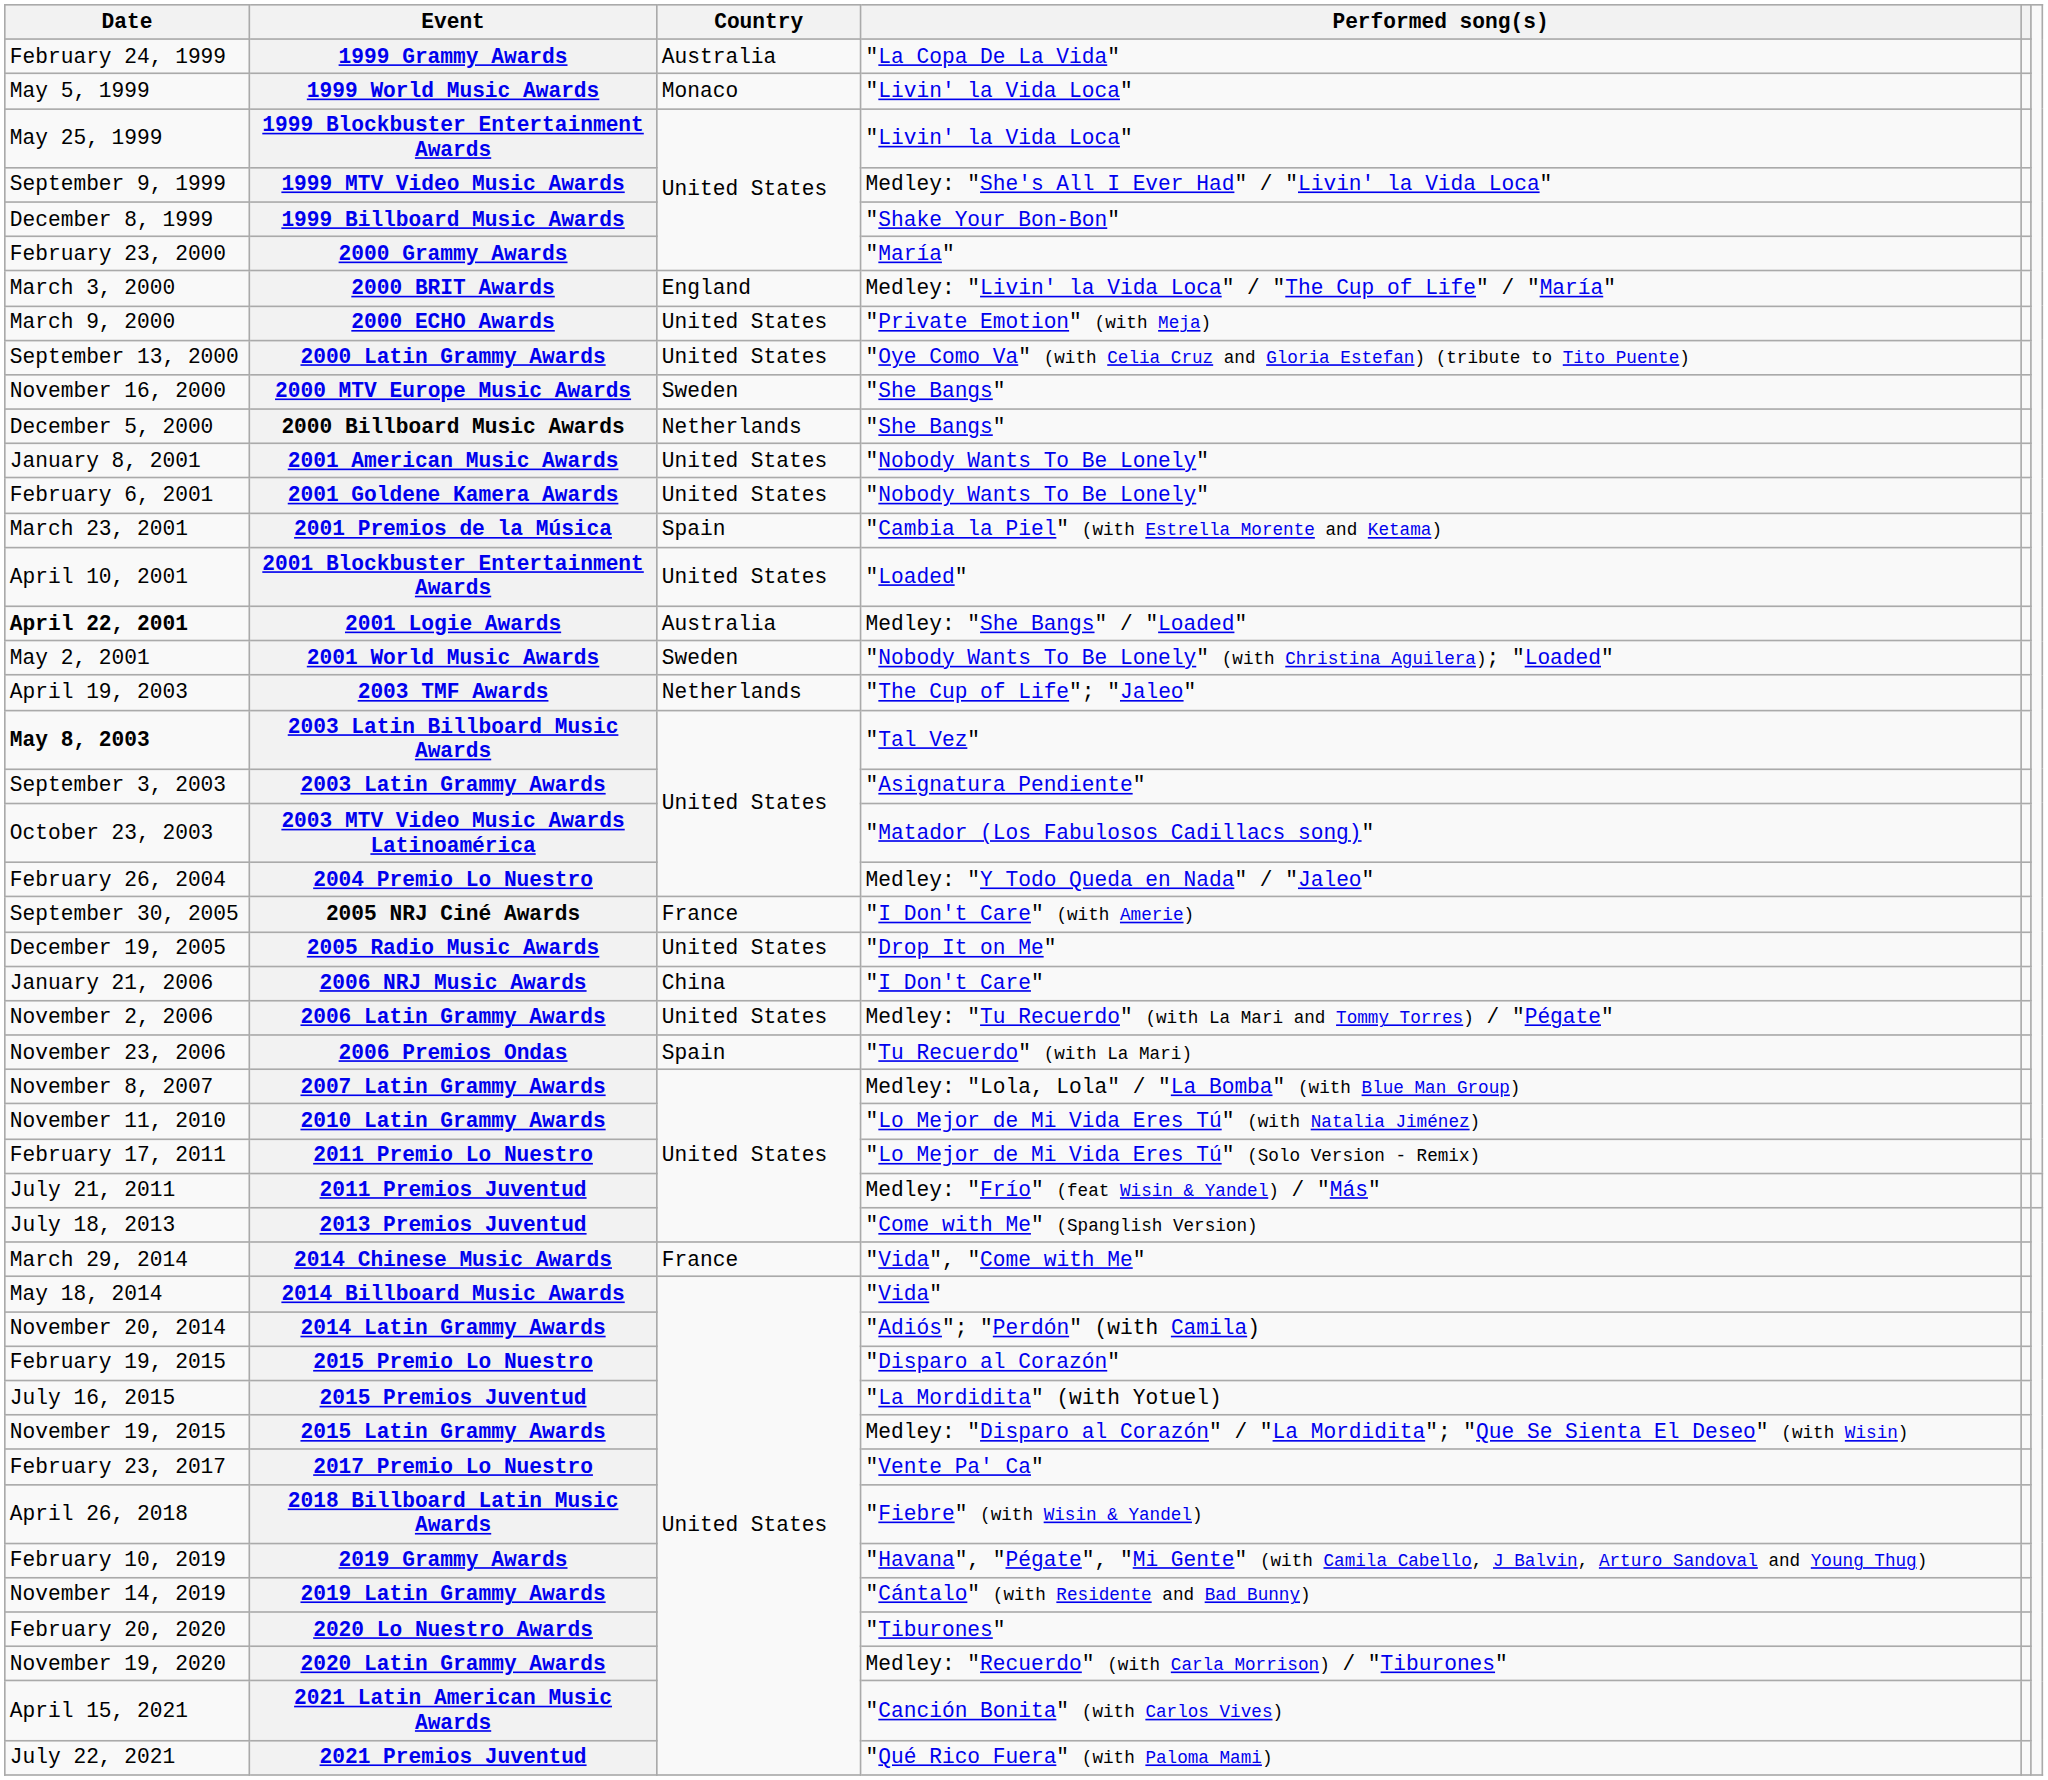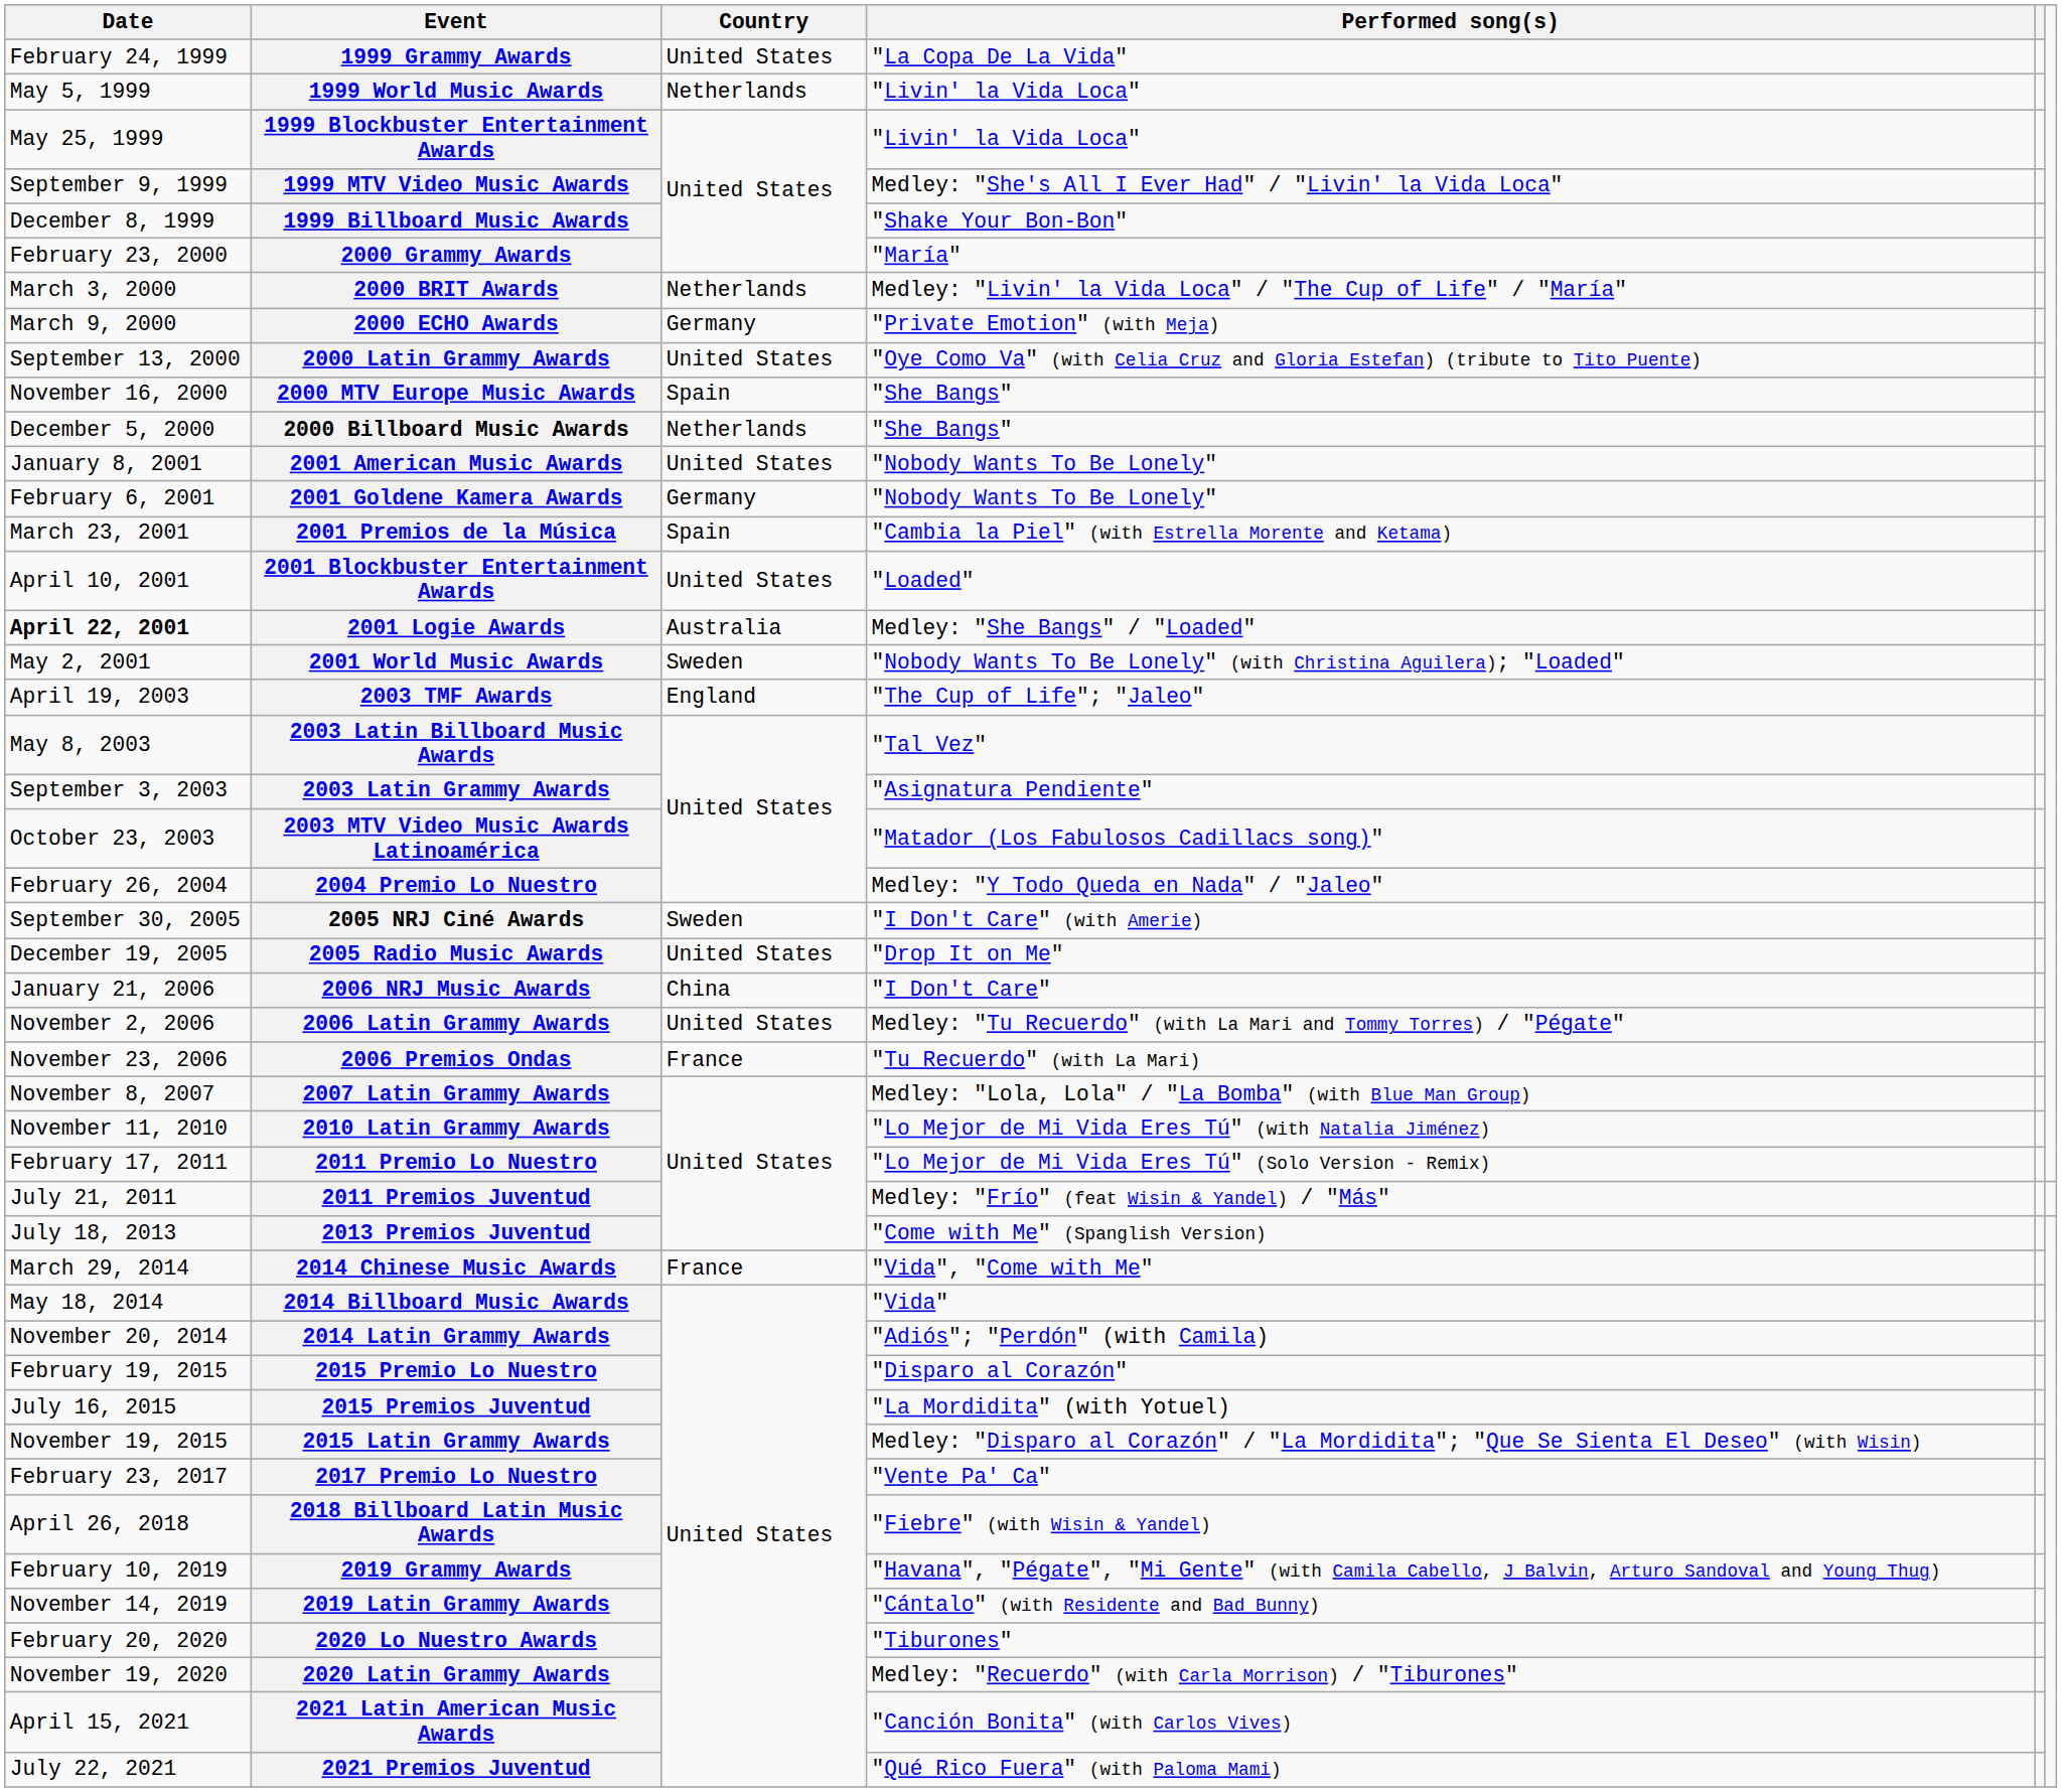1999 Grammy Awards | Country: Australia -> United States
1999 World Music Awards | Country: Monaco -> Netherlands
2000 BRIT Awards | Country: England -> Netherlands
2000 ECHO Awards | Country: United States -> Germany
2000 MTV Europe Music Awards | Country: Sweden -> Spain
2001 Goldene Kamera Awards | Country: United States -> Germany
2003 TMF Awards | Country: Netherlands -> England
2003 Latin Billboard Music Awards | Date: bold -> normal
2005 NRJ Ciné Awards | Country: France -> Sweden
2006 Premios Ondas | Country: Spain -> France
